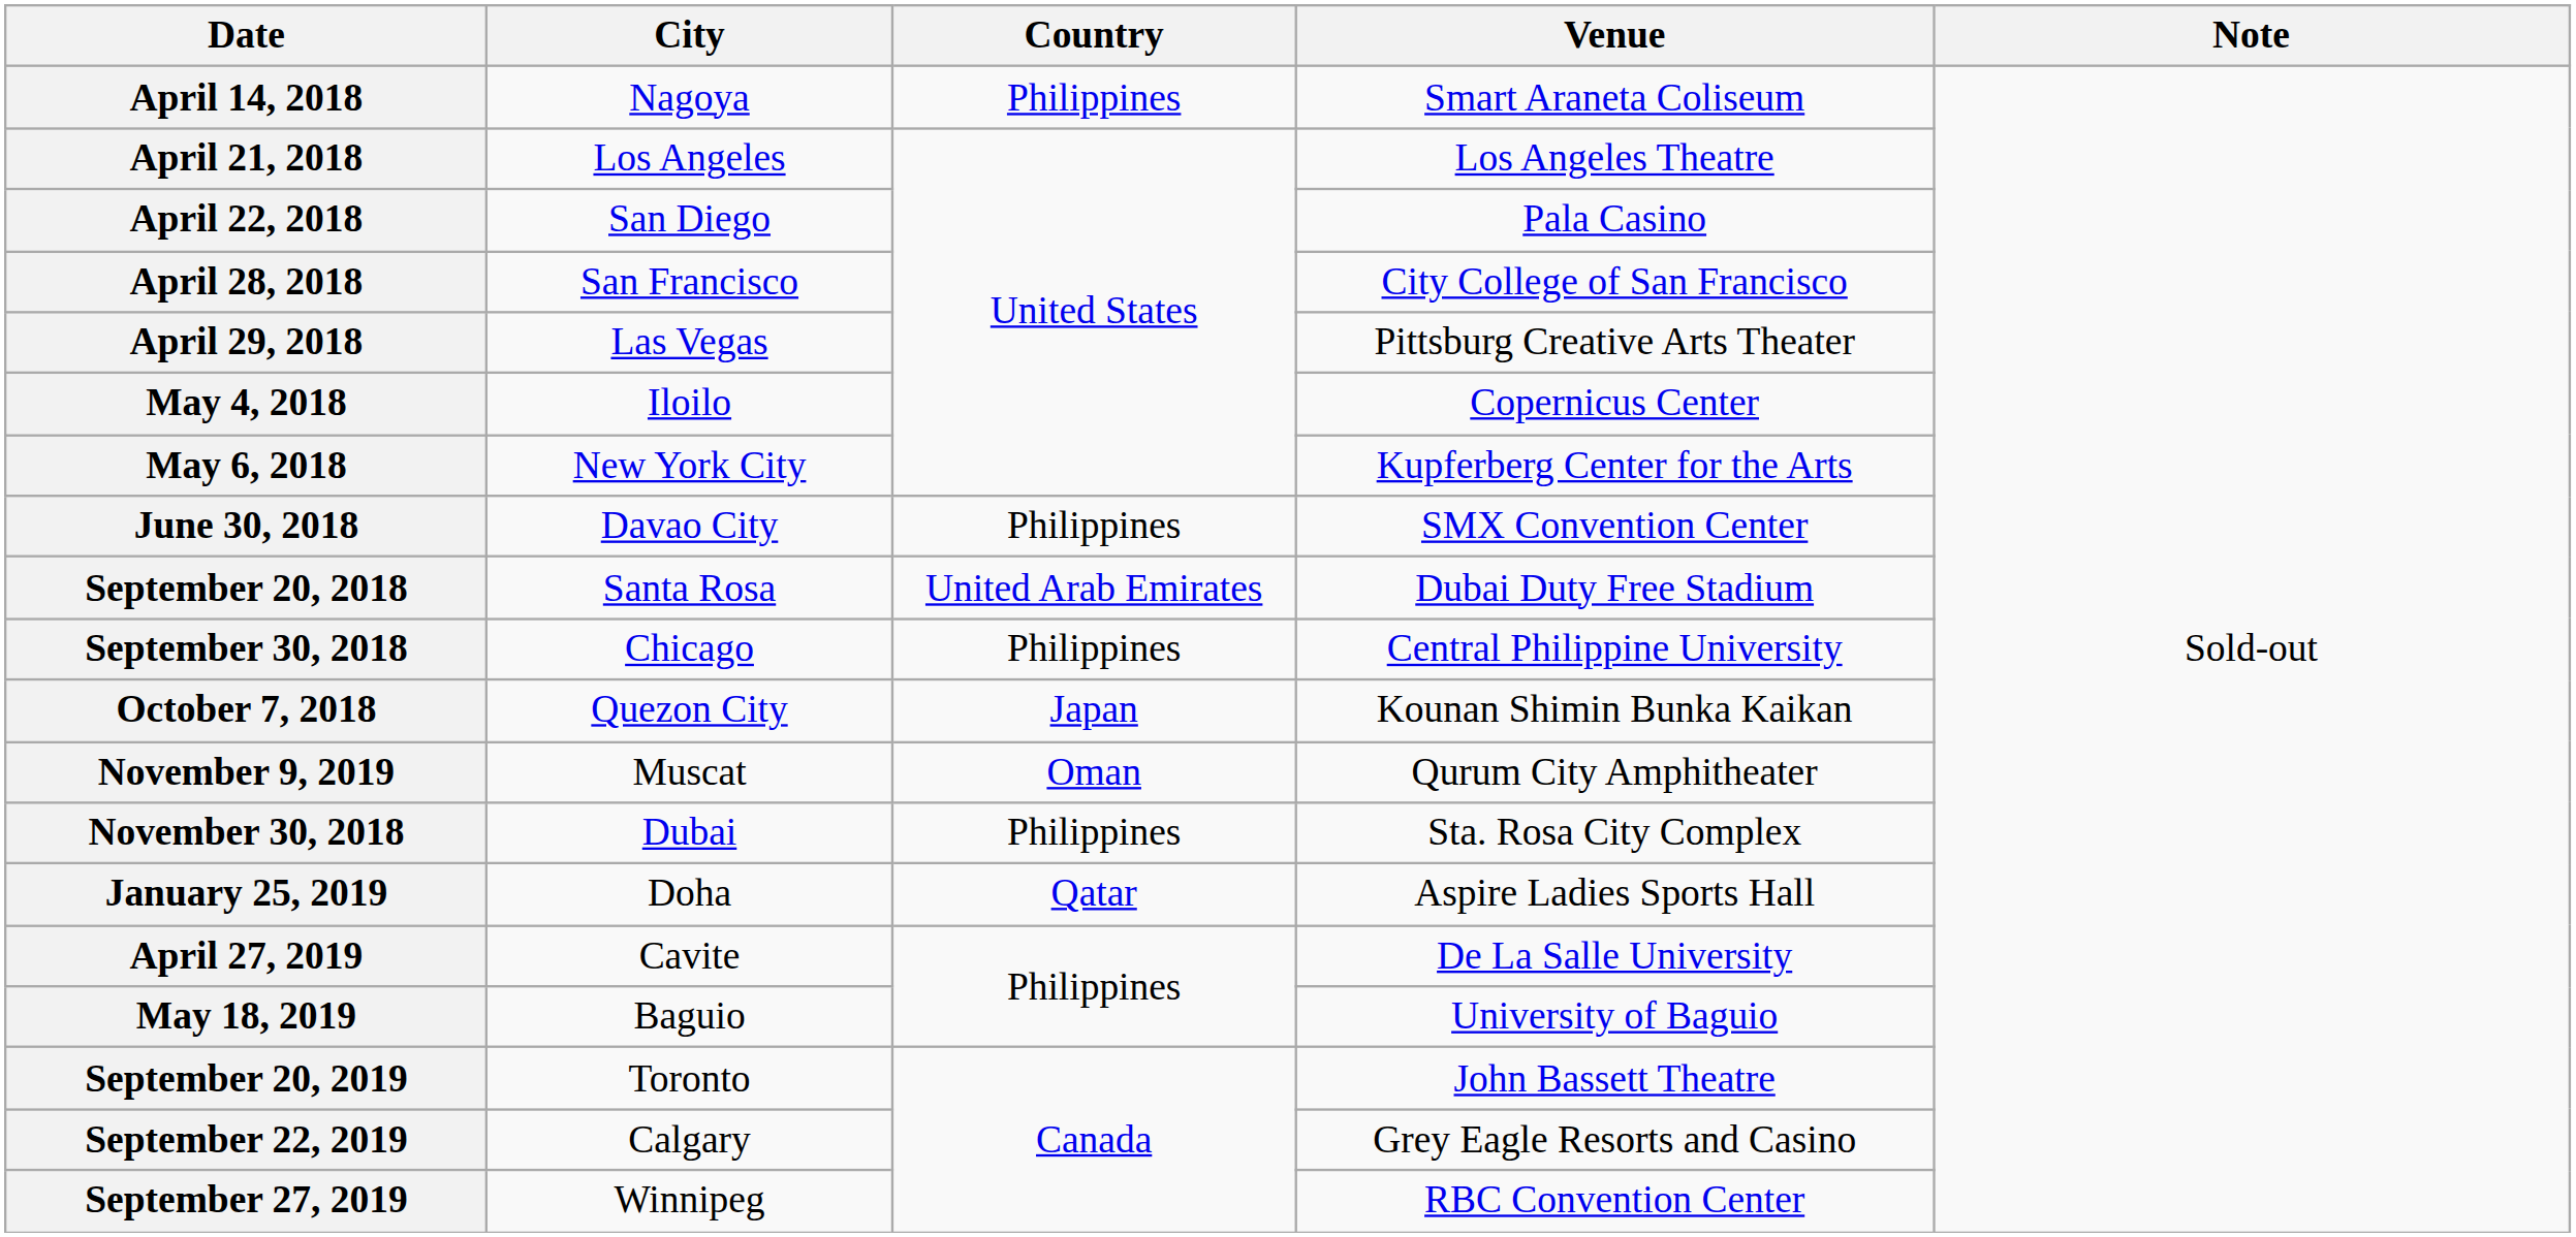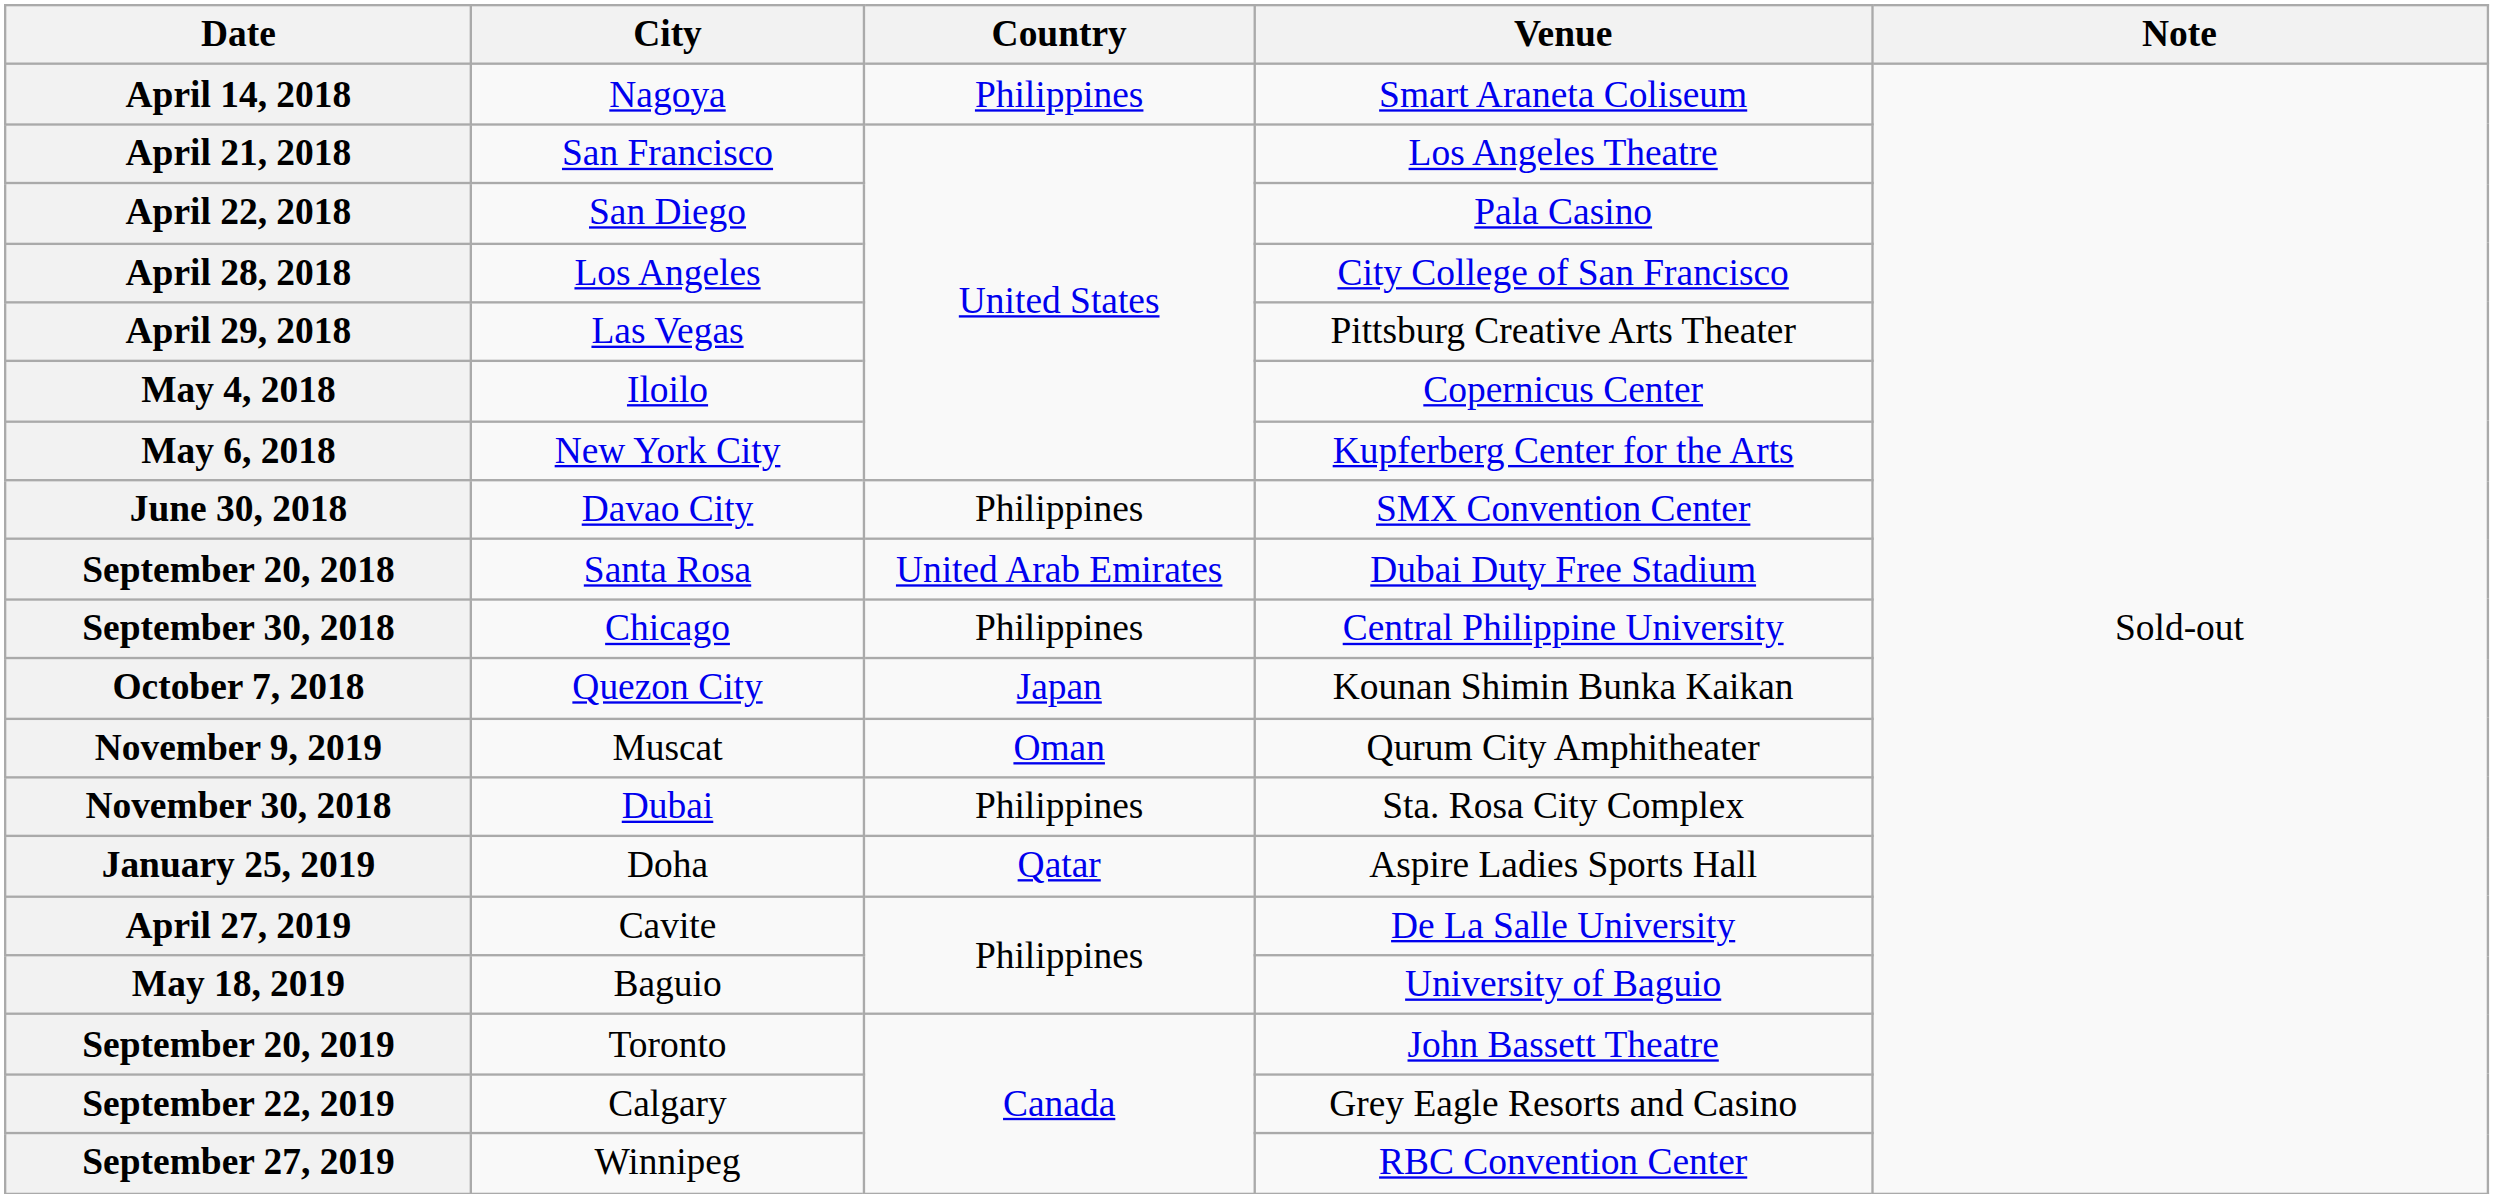April 21, 2018 | City: Los Angeles -> San Francisco
April 28, 2018 | City: San Francisco -> Los Angeles
